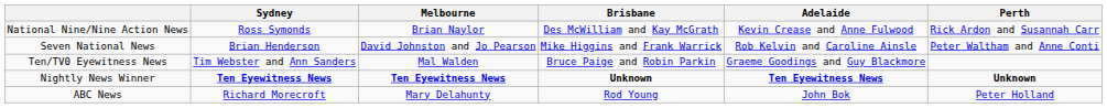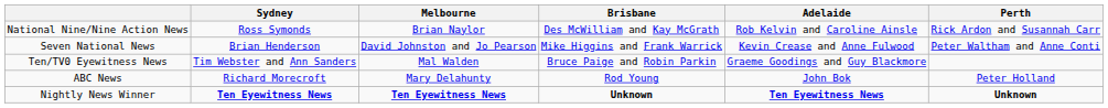National Nine/Nine Action News | Adelaide: Kevin Crease and Anne Fulwood -> Rob Kelvin and Caroline Ainsle
Seven National News | Adelaide: Rob Kelvin and Caroline Ainsle -> Kevin Crease and Anne Fulwood
rows swapped: ABC News <-> Nightly News Winner
